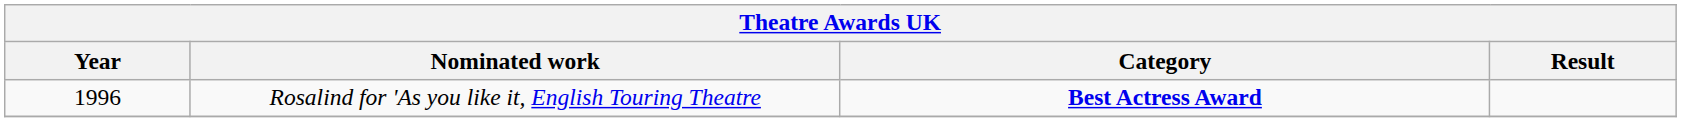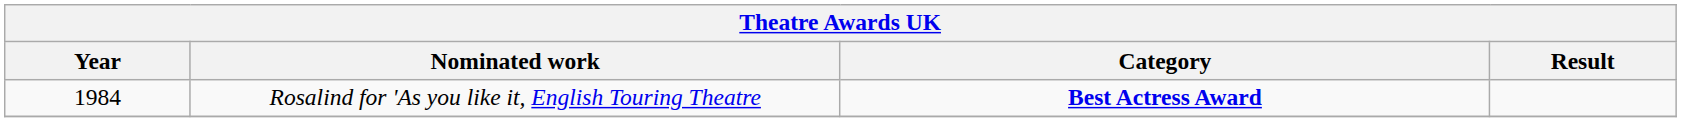Rosalind for 'As you like it, English Touring Theatre | Year: 1996 -> 1984
